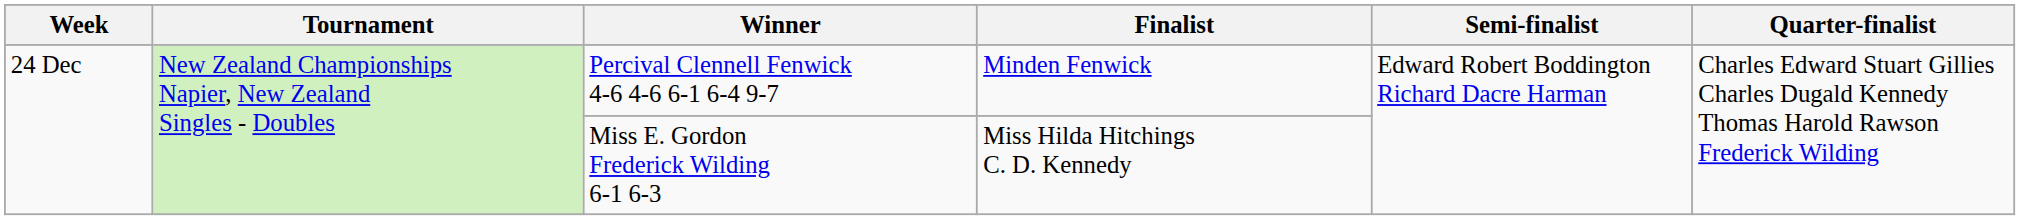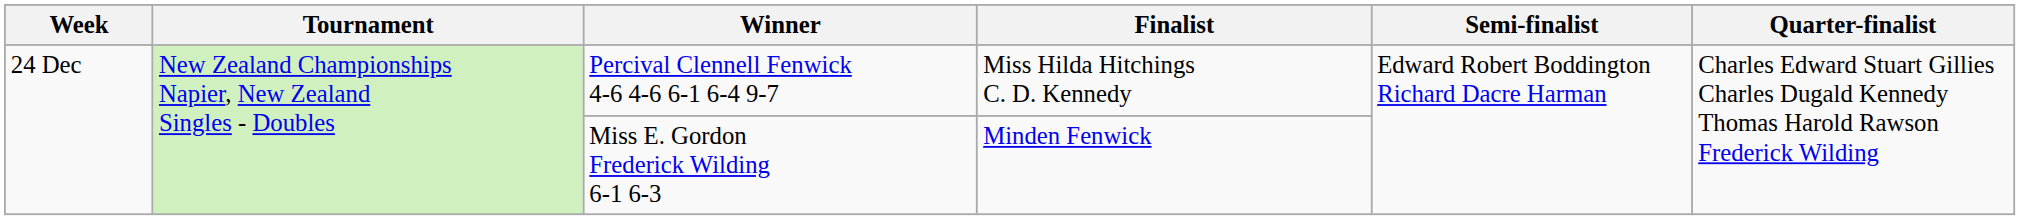Percival Clennell Fenwick 4-6 4-6 6-1 6-4 9-7 | Finalist: Minden Fenwick -> Miss Hilda Hitchings C. D. Kennedy
Miss E. Gordon Frederick Wilding 6-1 6-3 | Finalist: Miss Hilda Hitchings C. D. Kennedy -> Minden Fenwick
